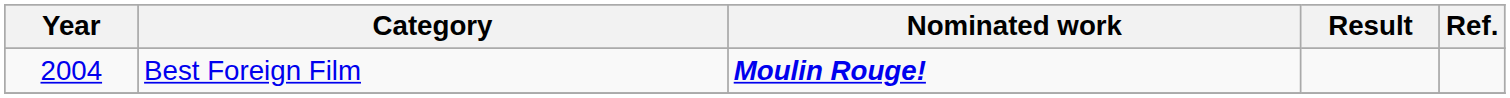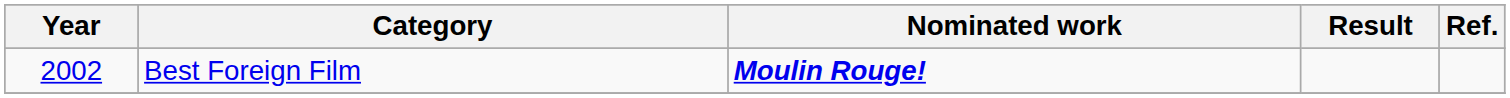Best Foreign Film | Year: 2004 -> 2002
